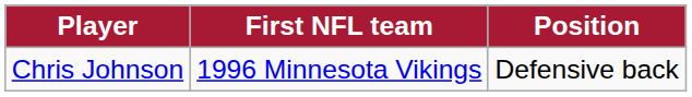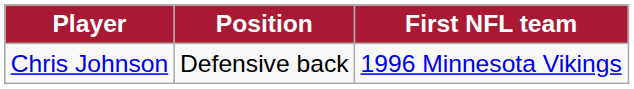columns swapped: Position <-> First NFL team
